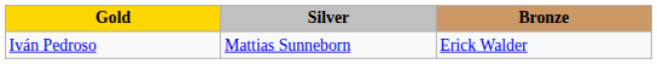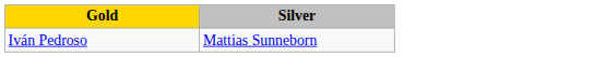- column: Bronze | Erick Walder
